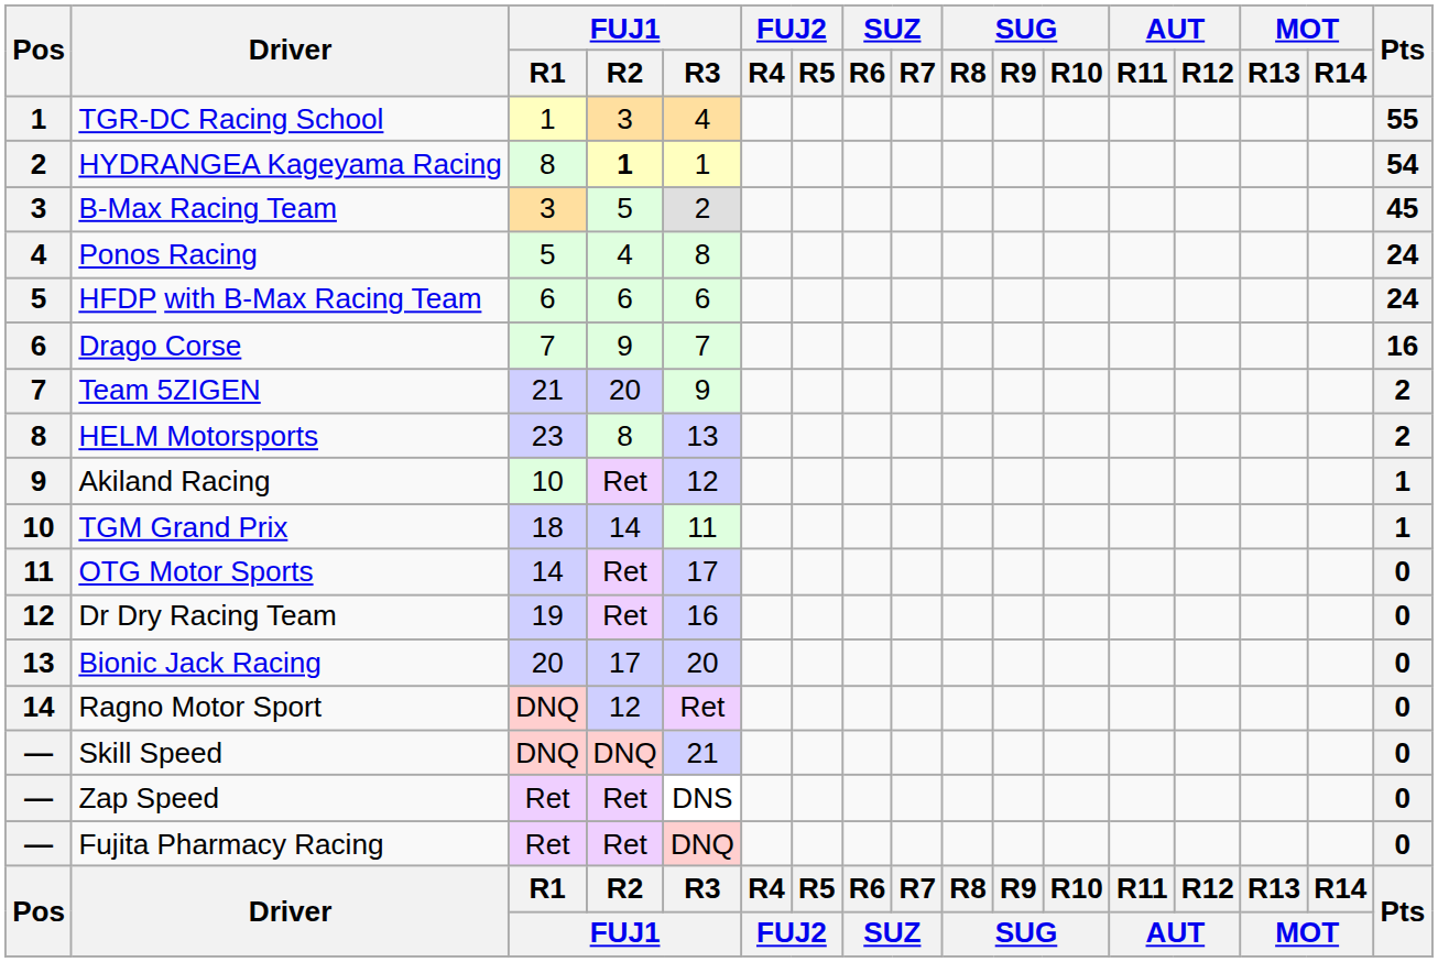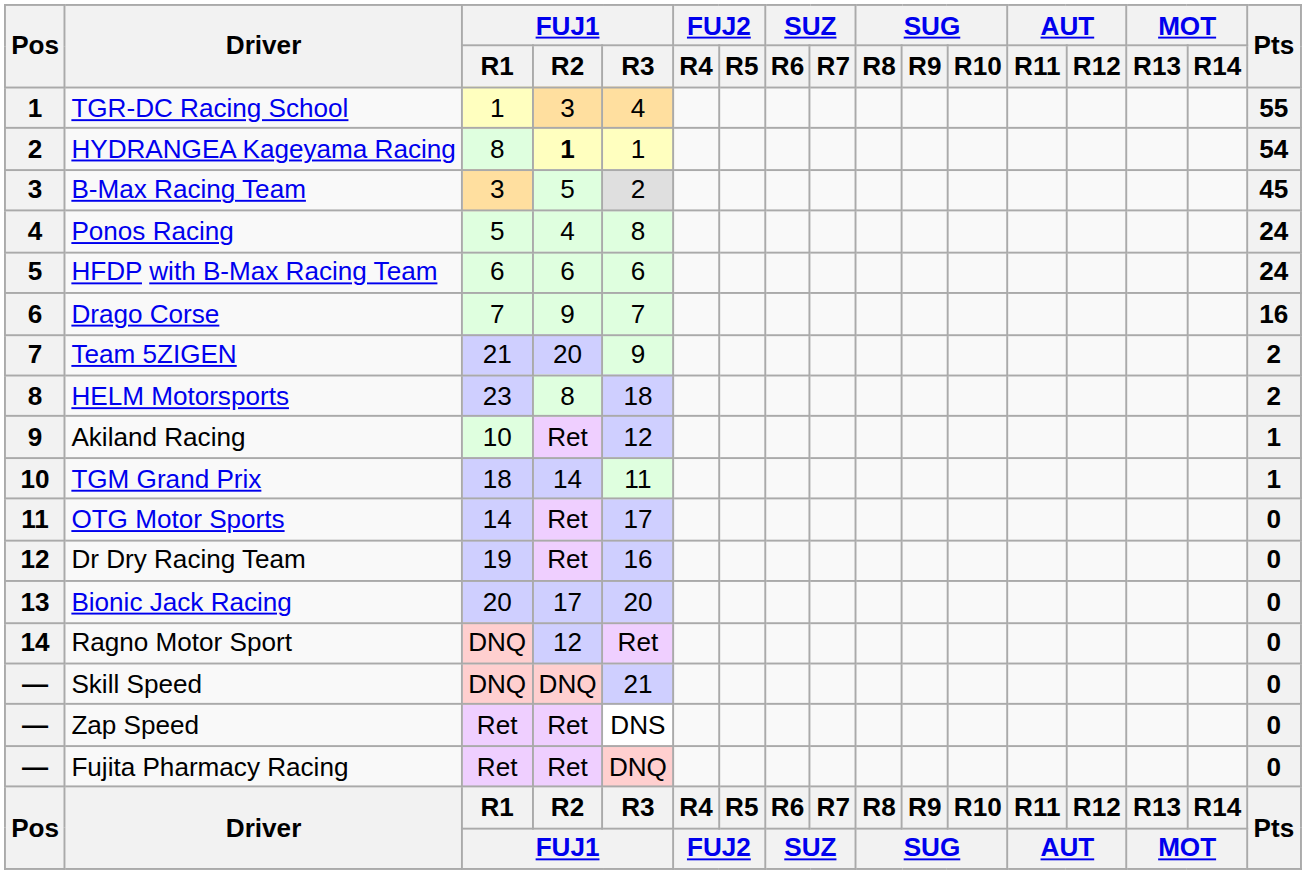HELM Motorsports | FUJ1 / R3: 13 -> 18
